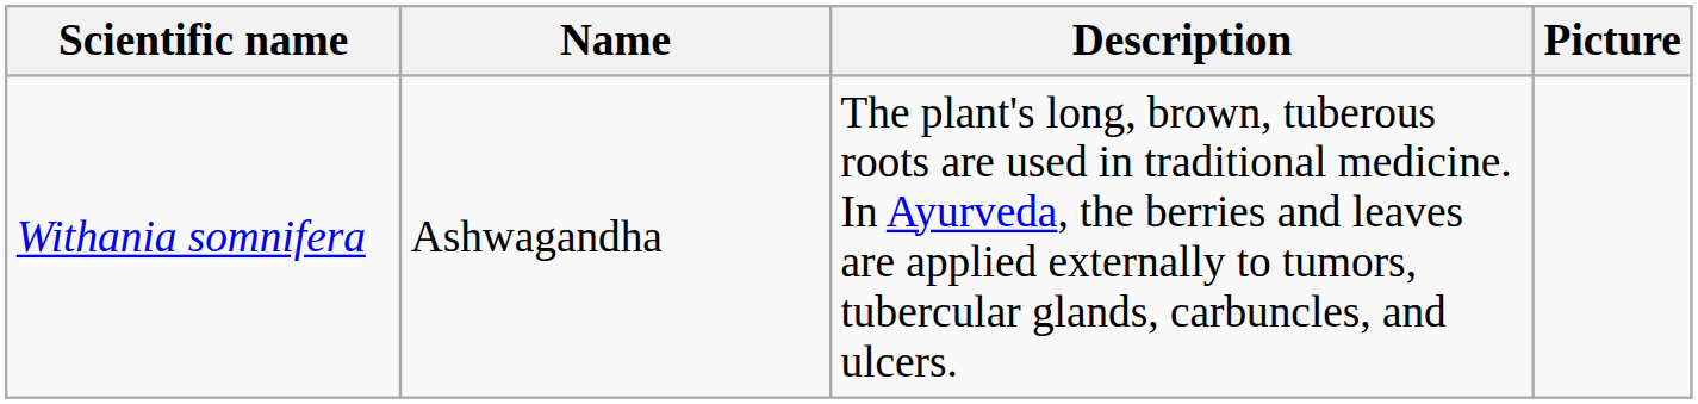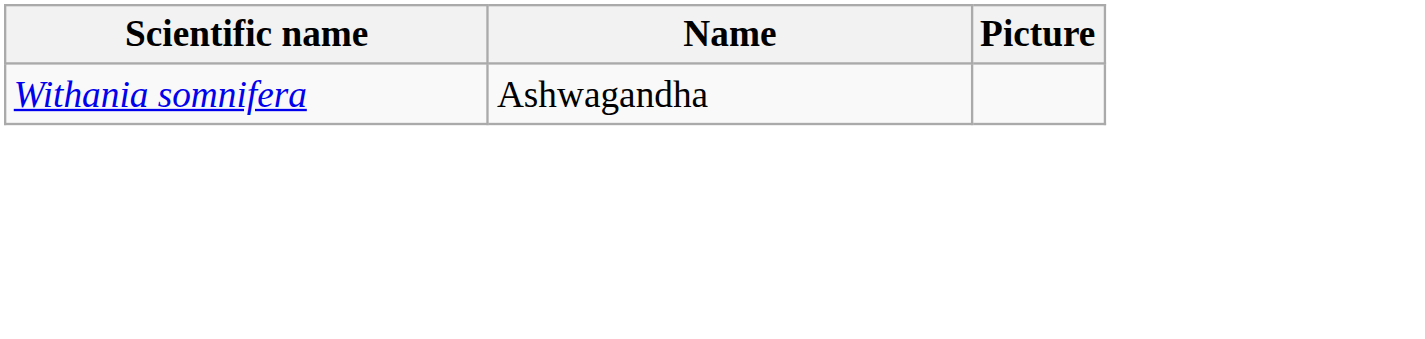- column: Description | The plant's long, brown, tuberous roots are used in traditional medicine. In Ayurveda, the berries and leaves are applied externally to tumors, tubercular glands, carbuncles, and ulcers.
